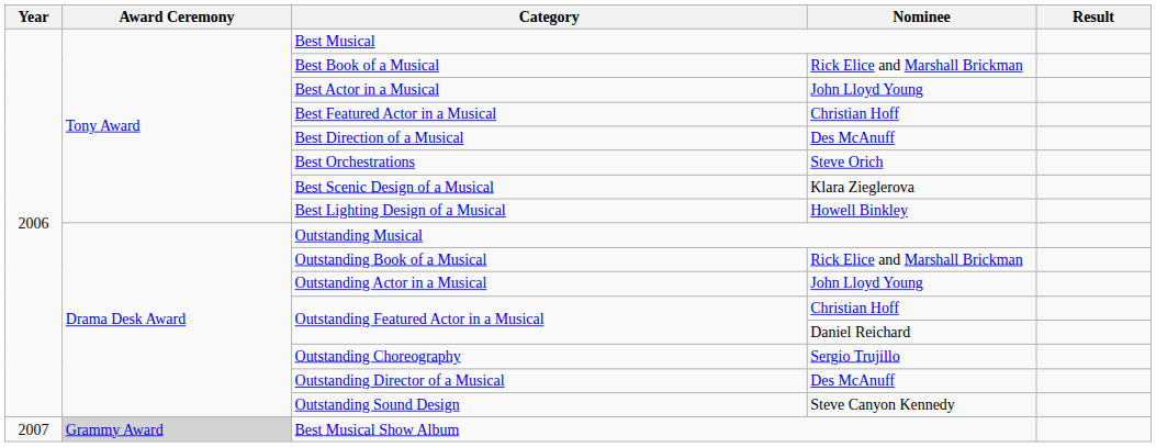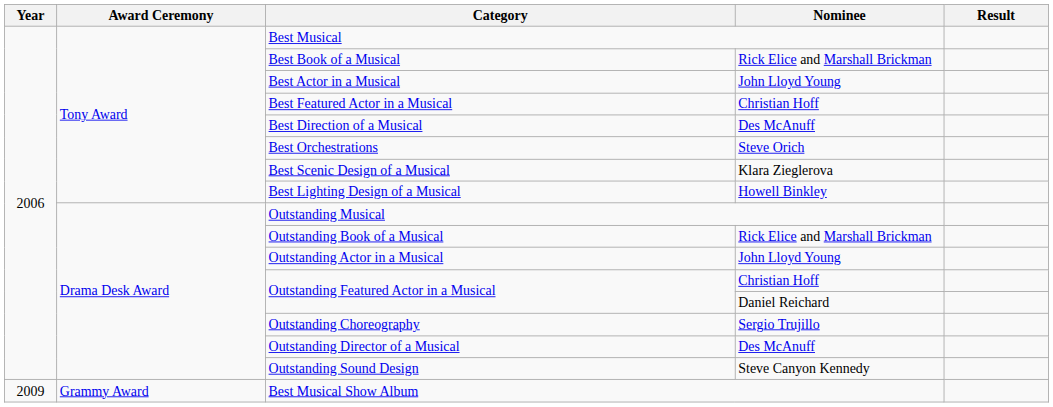Best Musical Show Album | Year: 2007 -> 2009
Best Musical Show Album | Award Ceremony: lightgrey background -> no background
